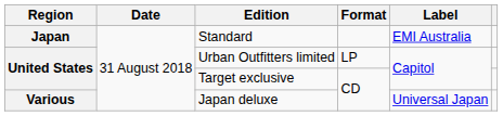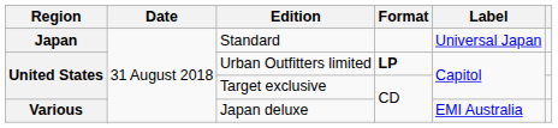Standard | Label: EMI Australia -> Universal Japan
Urban Outfitters limited | Format: normal -> bold
Japan deluxe | Label: Universal Japan -> EMI Australia
